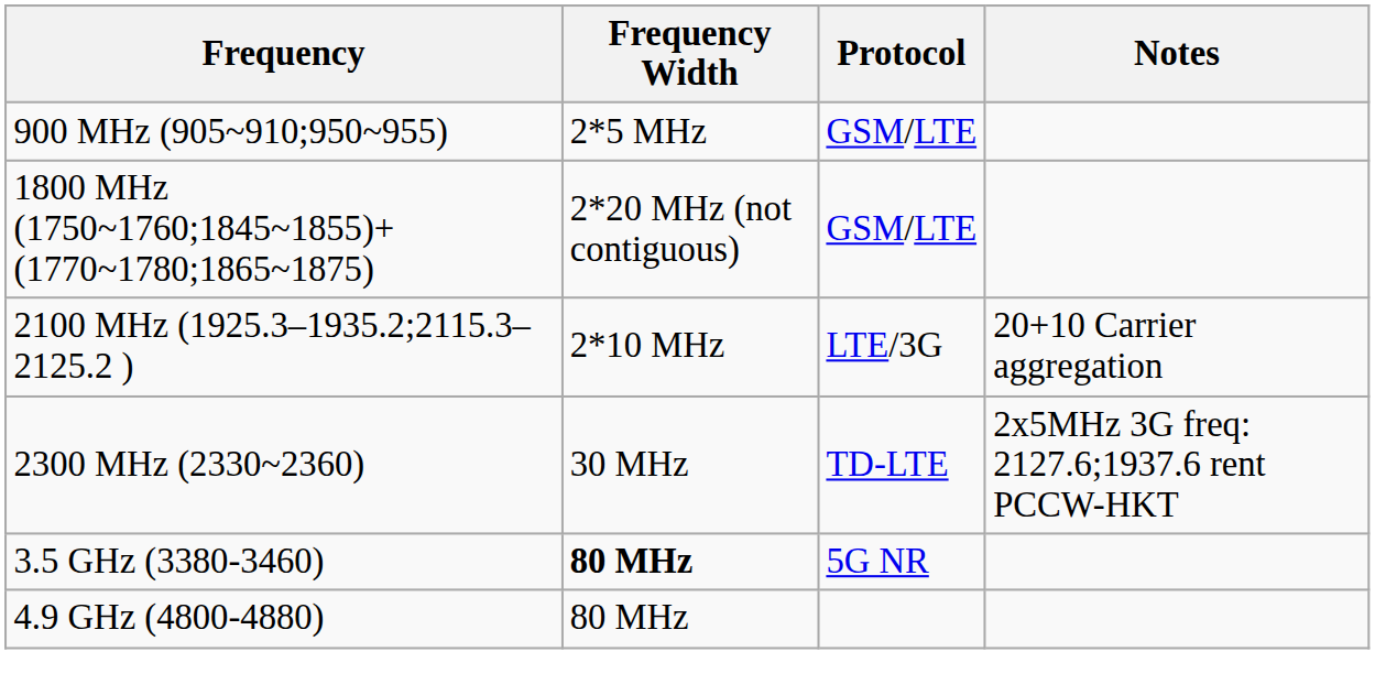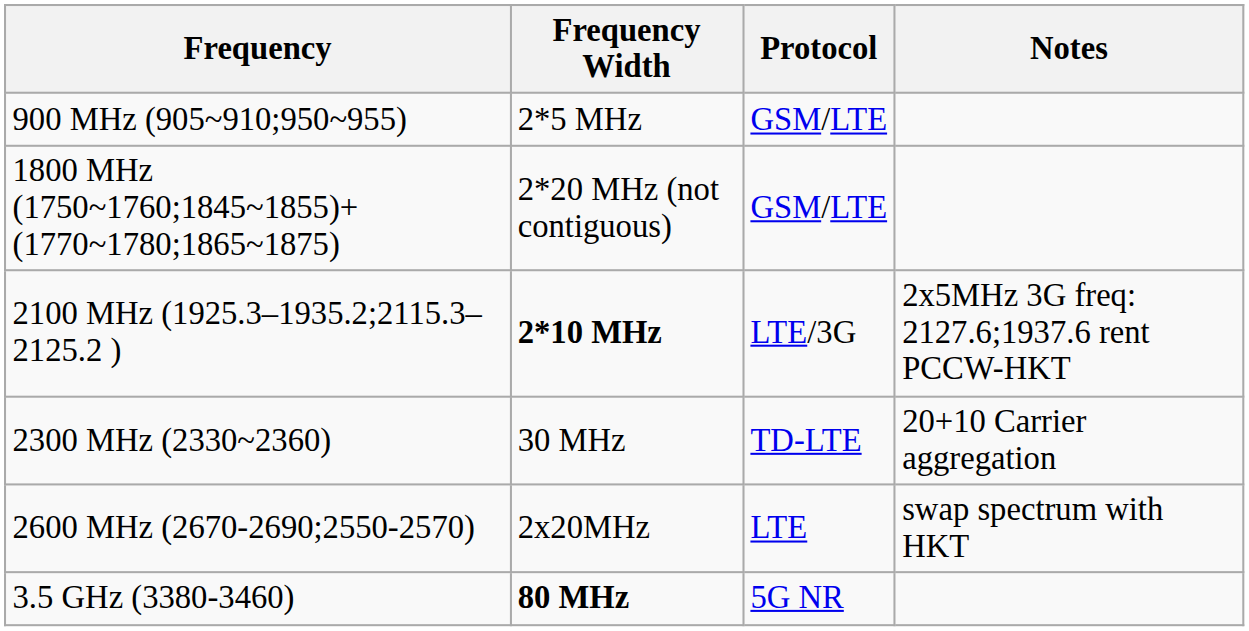2100 MHz (1925.3–1935.2;2115.3–2125.2 ) | Frequency Width: normal -> bold
2100 MHz (1925.3–1935.2;2115.3–2125.2 ) | Notes: 20+10 Carrier aggregation -> 2x5MHz 3G freq: 2127.6;1937.6 rent PCCW-HKT
2300 MHz (2330~2360) | Notes: 2x5MHz 3G freq: 2127.6;1937.6 rent PCCW-HKT -> 20+10 Carrier aggregation
+ row: 2600 MHz (2670-2690;2550-2570) | 2x20MHz | LTE | swap spectrum with HKT
- row: 4.9 GHz (4800-4880) | 80 MHz
